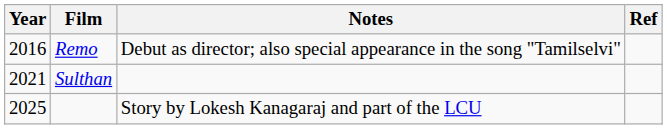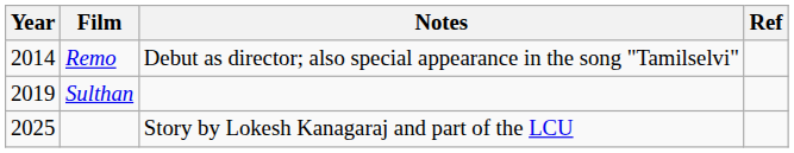Remo | Year: 2016 -> 2014
Sulthan | Year: 2021 -> 2019
